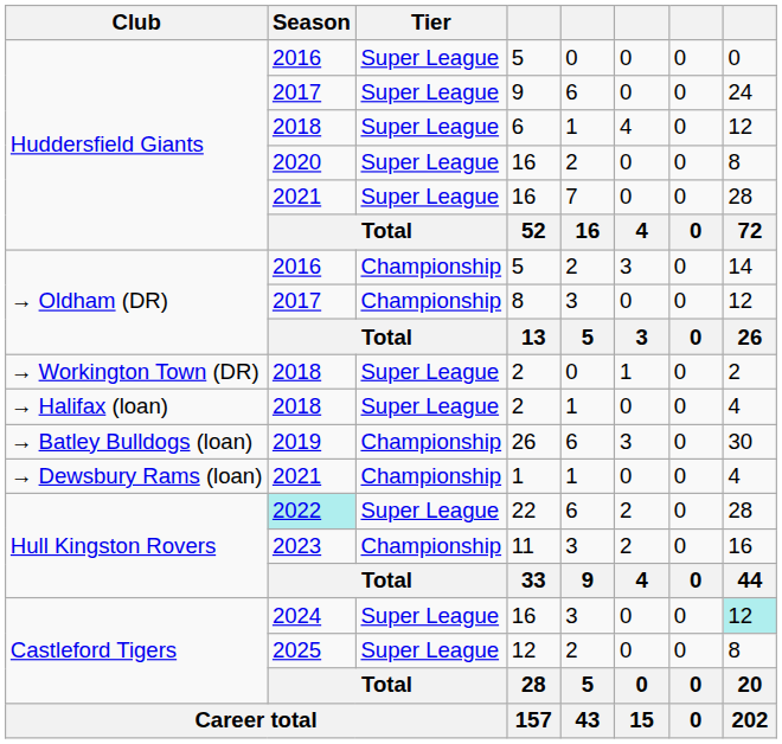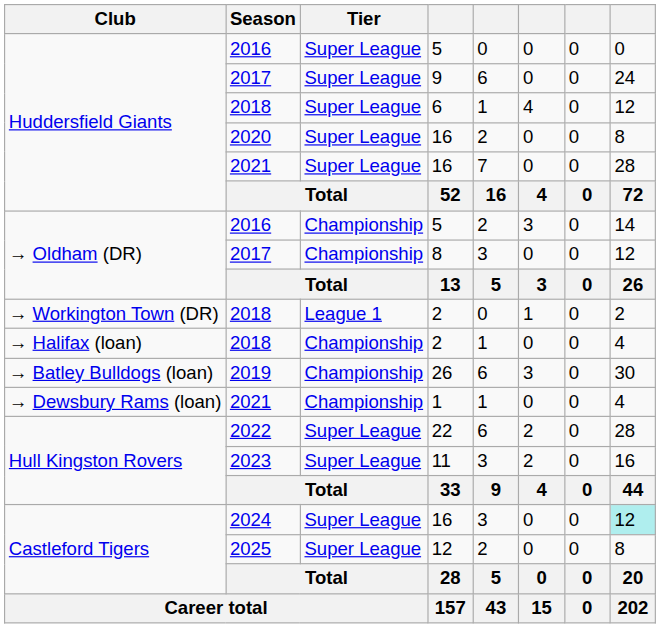→ Workington Town (DR) / 2 | Tier: Super League -> League 1
→ Halifax (loan) / 2 | Tier: Super League -> Championship
22 | Season: paleturquoise background -> no background
11 | Tier: Championship -> Super League
